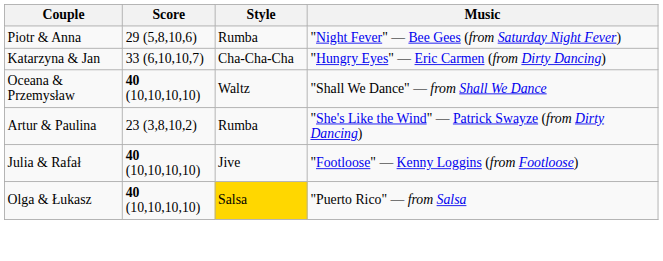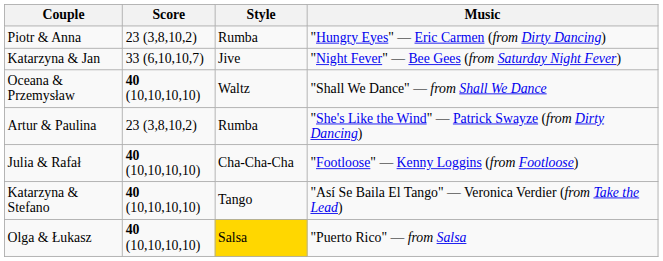Piotr & Anna | Score: 29 (5,8,10,6) -> 23 (3,8,10,2)
Piotr & Anna | Music: "Night Fever" — Bee Gees (from Saturday Night Fever) -> "Hungry Eyes" — Eric Carmen (from Dirty Dancing)
Katarzyna & Jan | Style: Cha-Cha-Cha -> Jive
Katarzyna & Jan | Music: "Hungry Eyes" — Eric Carmen (from Dirty Dancing) -> "Night Fever" — Bee Gees (from Saturday Night Fever)
Julia & Rafał | Style: Jive -> Cha-Cha-Cha
+ row: Katarzyna & Stefano | 40 (10,10,10,10) | Tango | "Así Se Baila El Tango" — Veronica Verdier (from Take the Lead)
